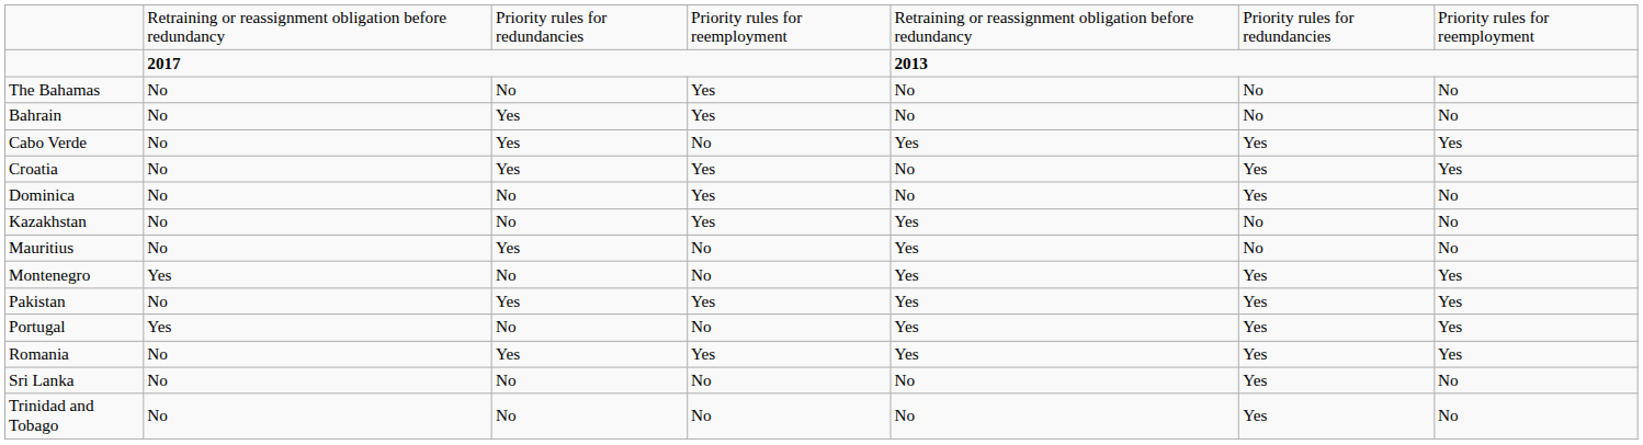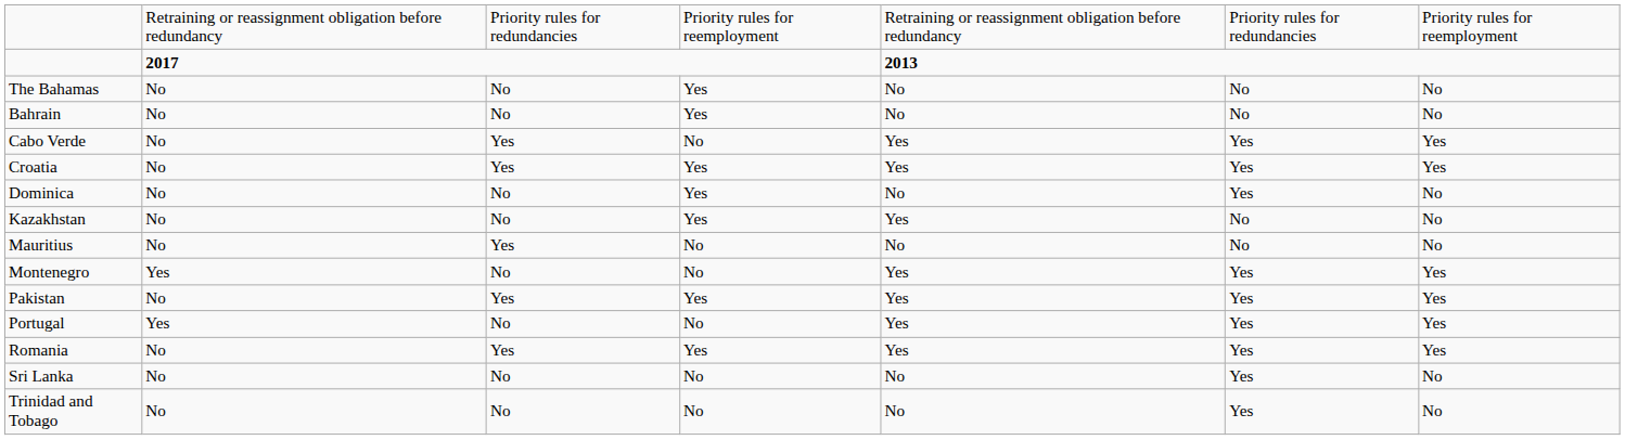Bahrain | column 3: Yes -> No
Croatia | column 5: No -> Yes
Mauritius | column 5: Yes -> No
